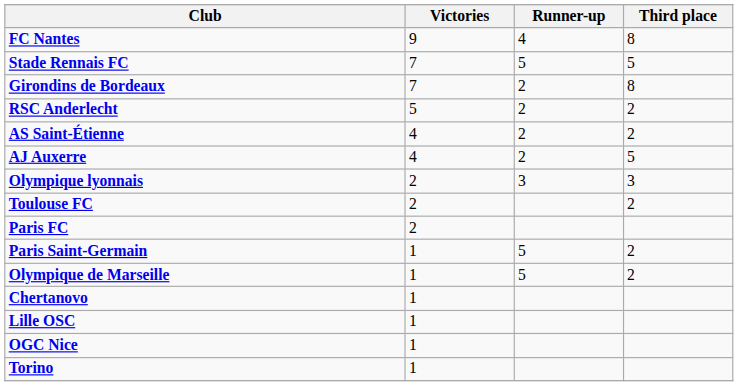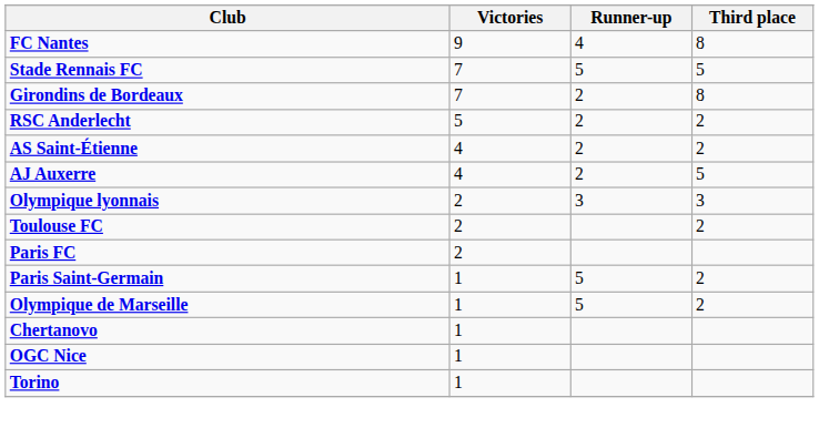- row: Lille OSC | 1
